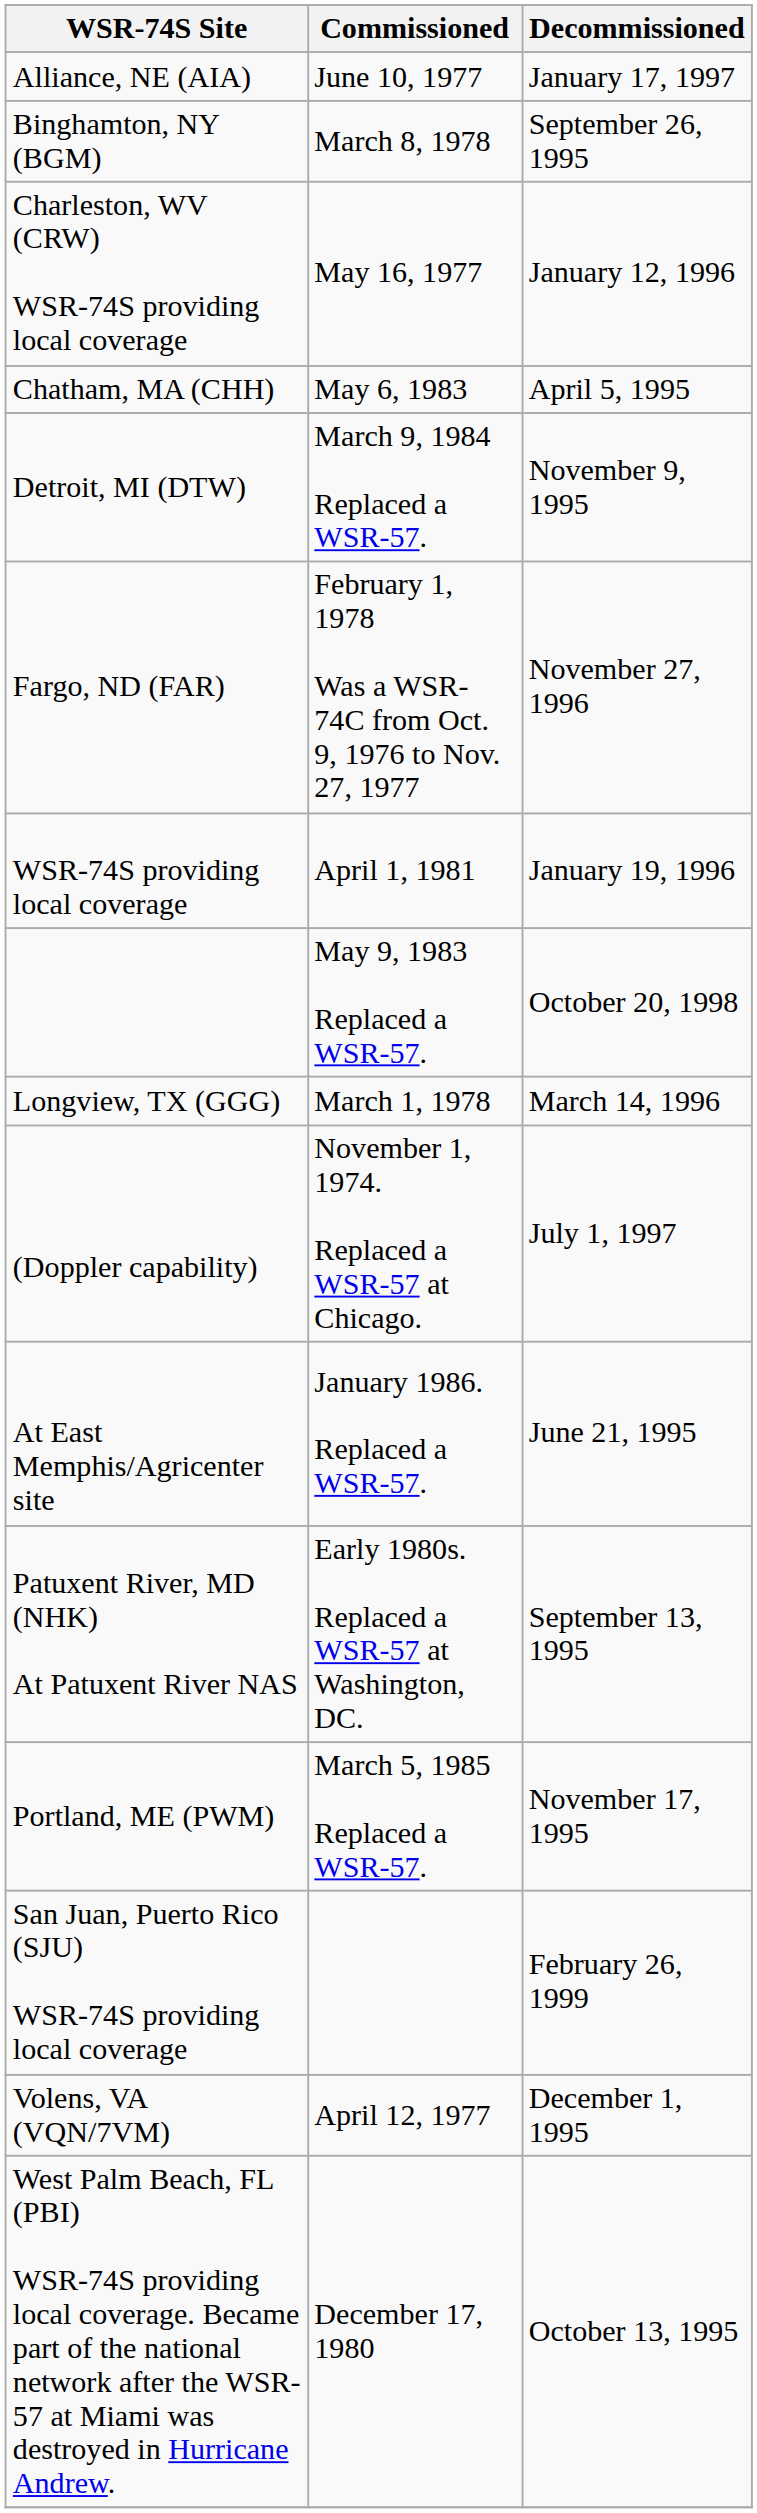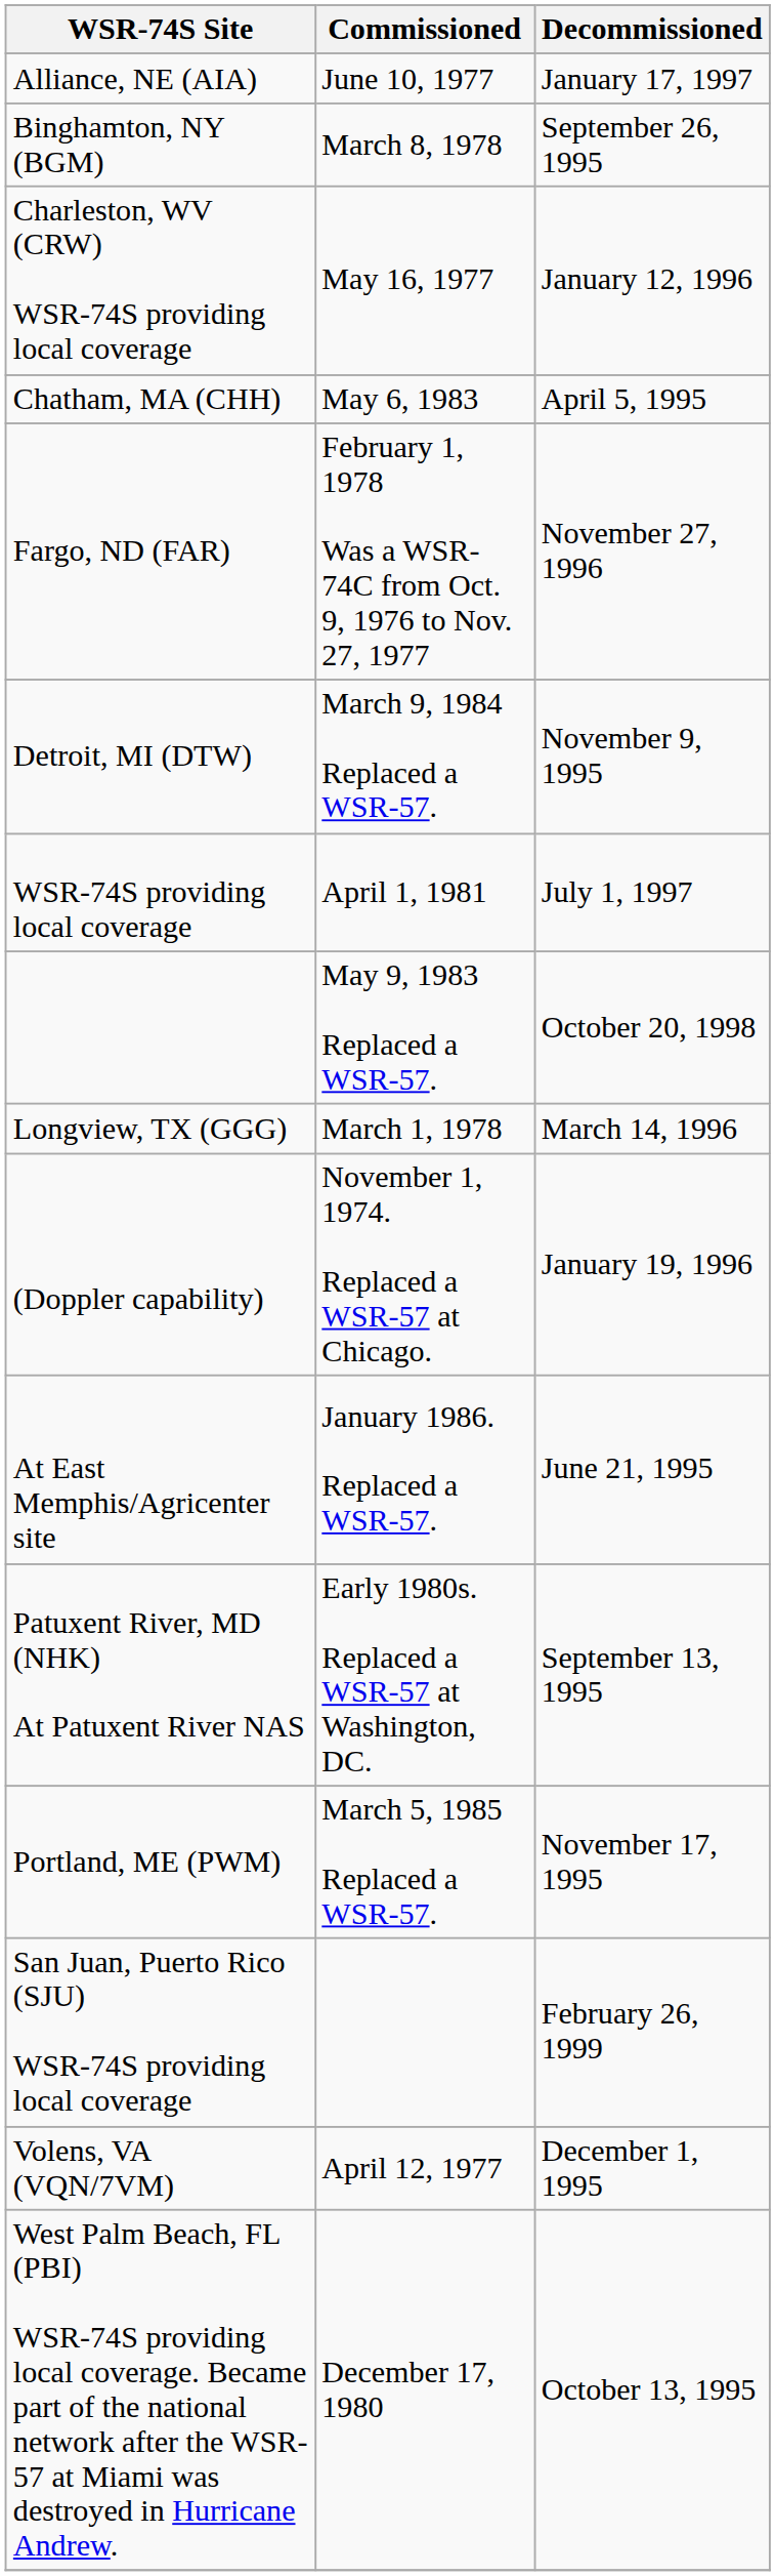rows swapped: Detroit, MI (DTW) <-> Fargo, ND (FAR)
WSR-74S providing local coverage | Decommissioned: January 19, 1996 -> July 1, 1997
(Doppler capability) | Decommissioned: July 1, 1997 -> January 19, 1996
